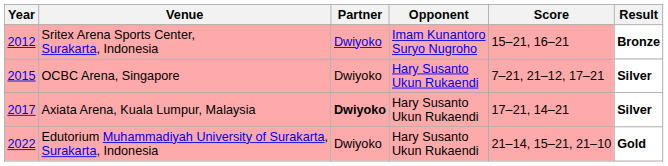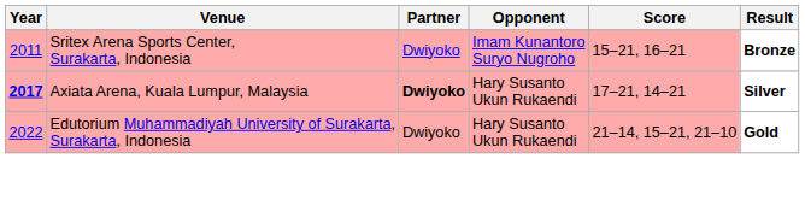Sritex Arena Sports Center, Surakarta, Indonesia | Year: 2012 -> 2011
- row: 2015 | OCBC Arena, Singapore | Dwiyoko | Hary Susanto Ukun Rukaendi | 7–21, 21–12, 17–21 | Silver
Axiata Arena, Kuala Lumpur, Malaysia | Year: normal -> bold
